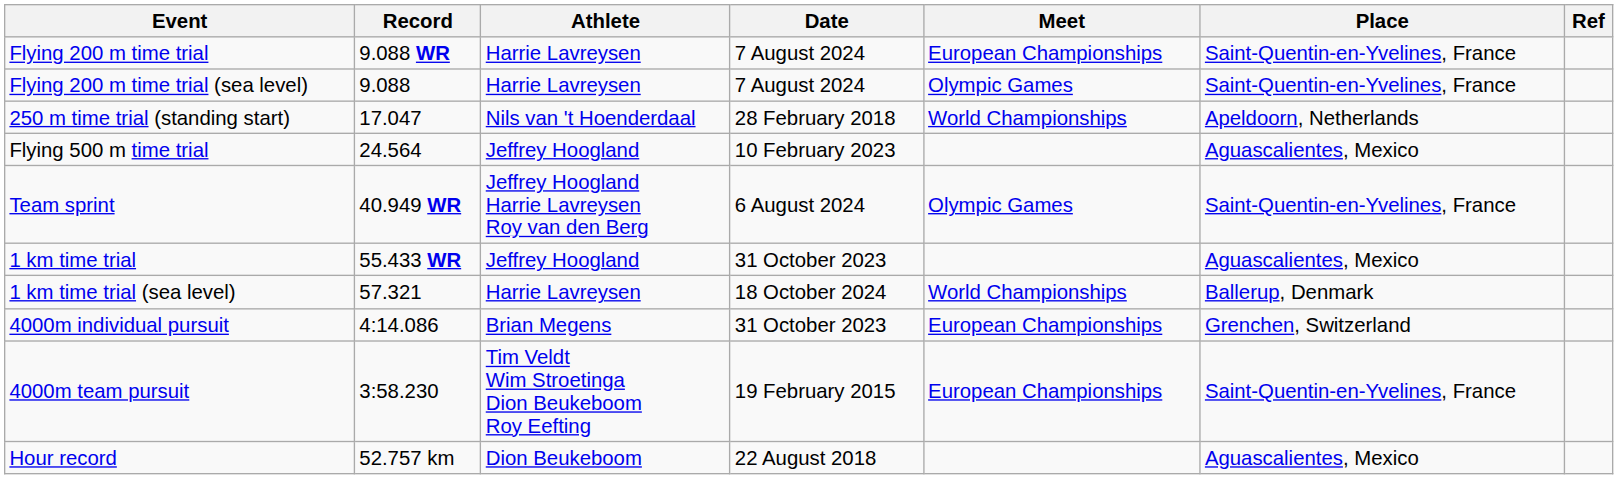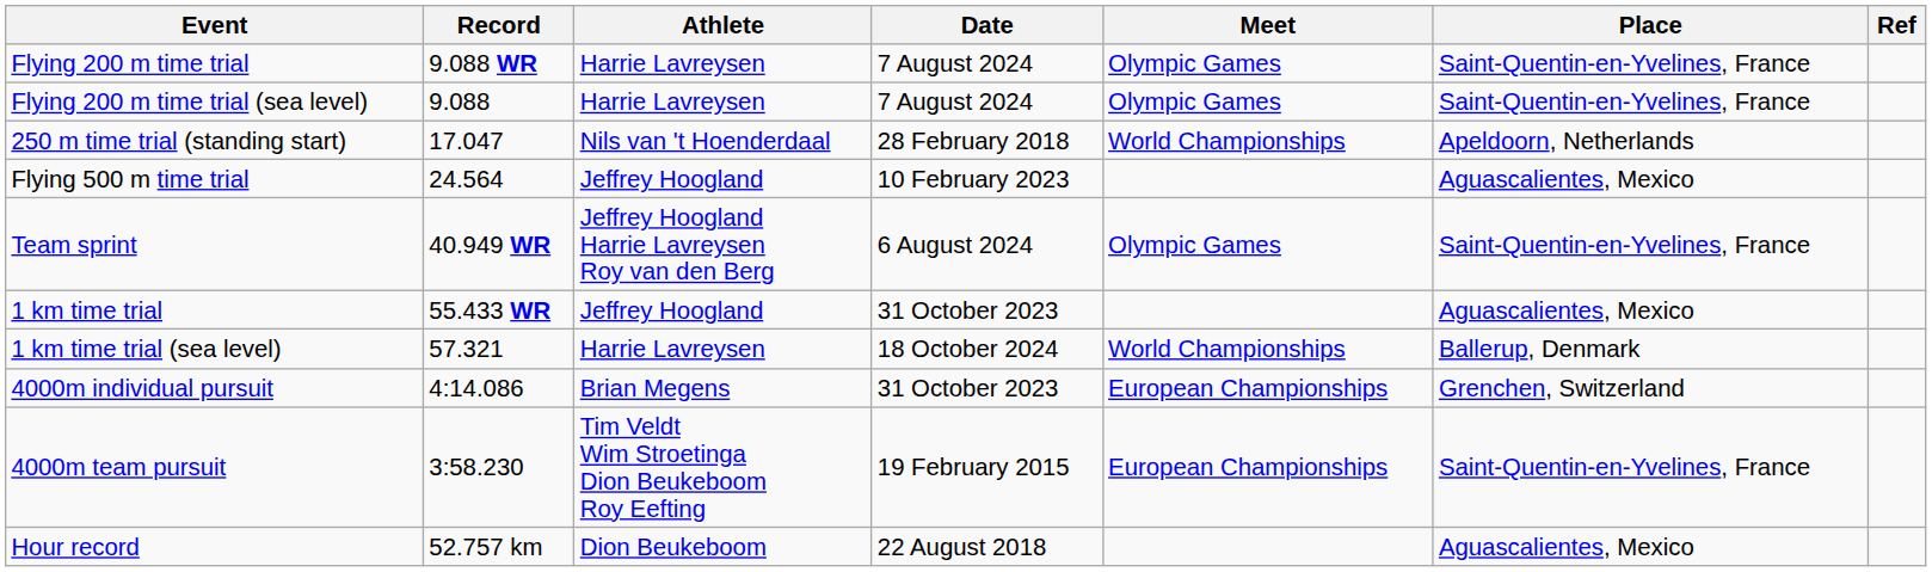Flying 200 m time trial | Meet: European Championships -> Olympic Games
